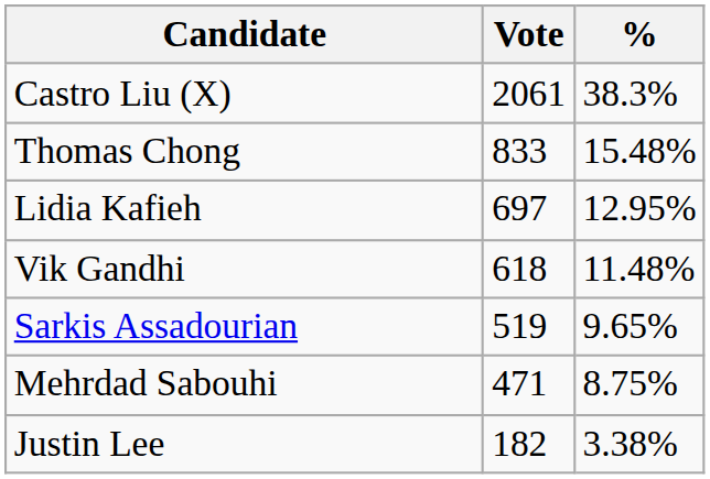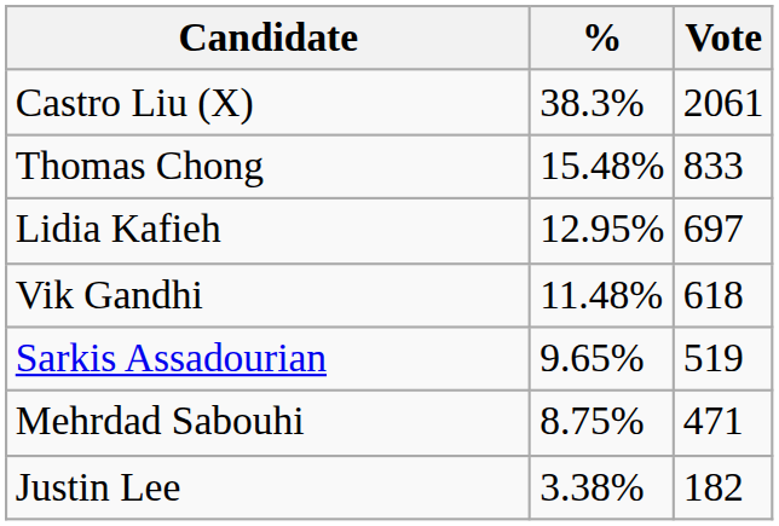columns swapped: Vote <-> %
